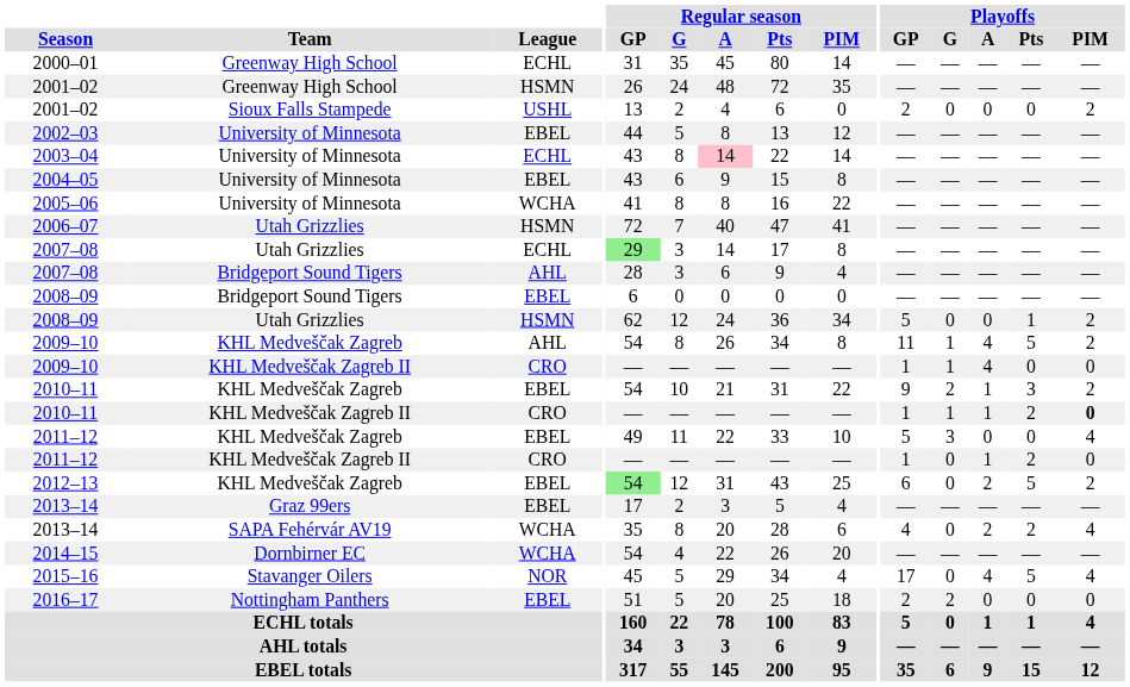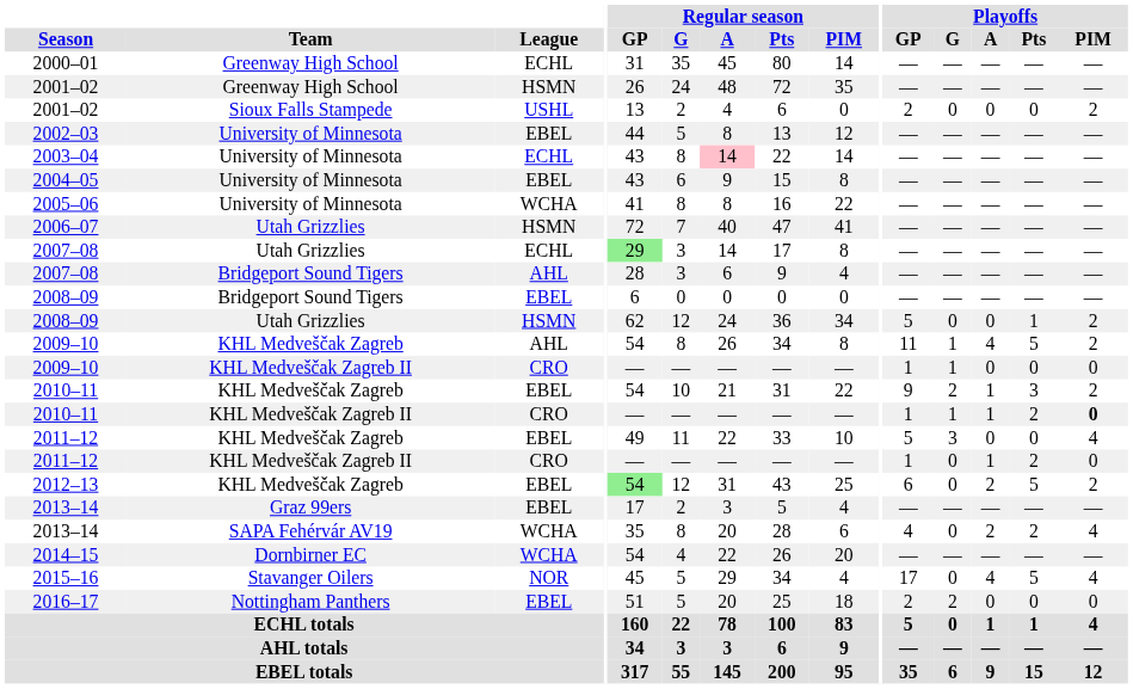2009–10 / KHL Medveščak Zagreb II | Playoffs / A: 4 -> 0
